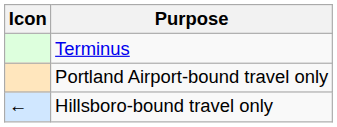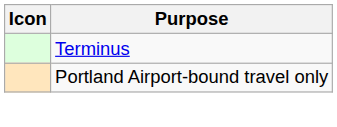- row: ← | Hillsboro-bound travel only
